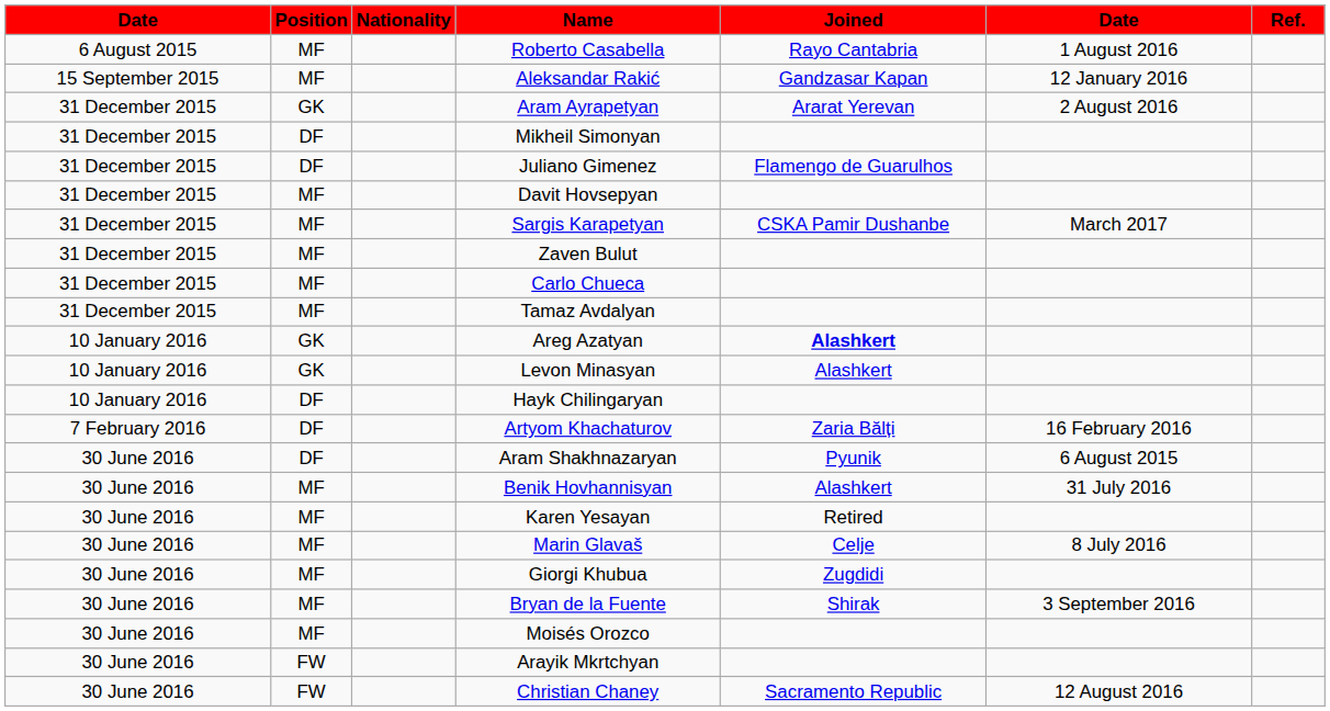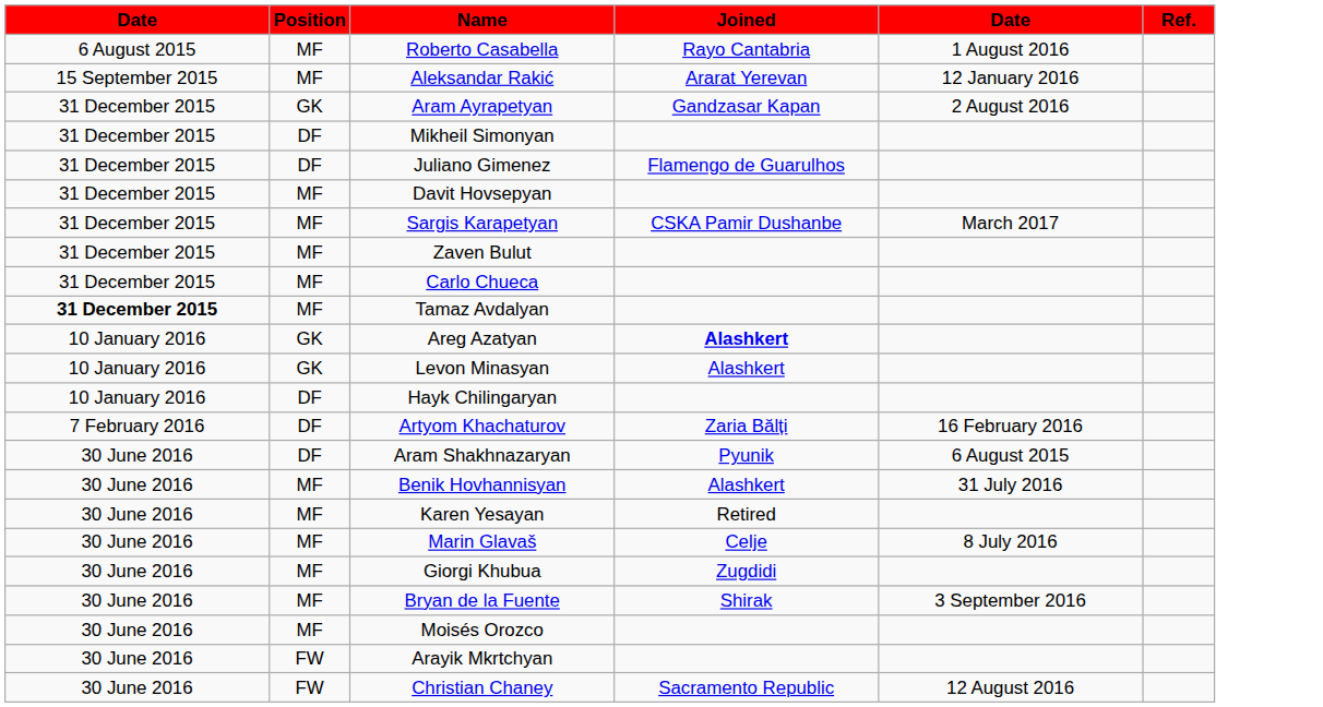- column: Nationality
Aleksandar Rakić | Joined: Gandzasar Kapan -> Ararat Yerevan
Aram Ayrapetyan | Joined: Ararat Yerevan -> Gandzasar Kapan
Tamaz Avdalyan | column 1: normal -> bold
